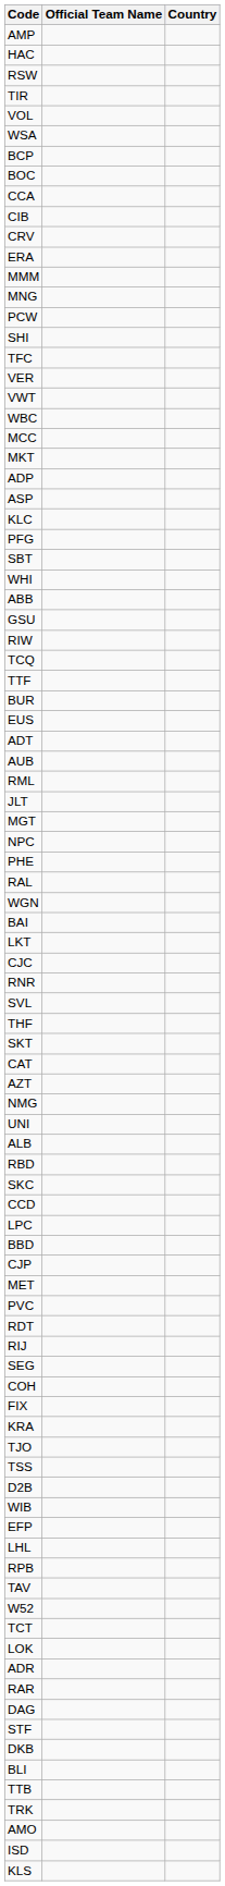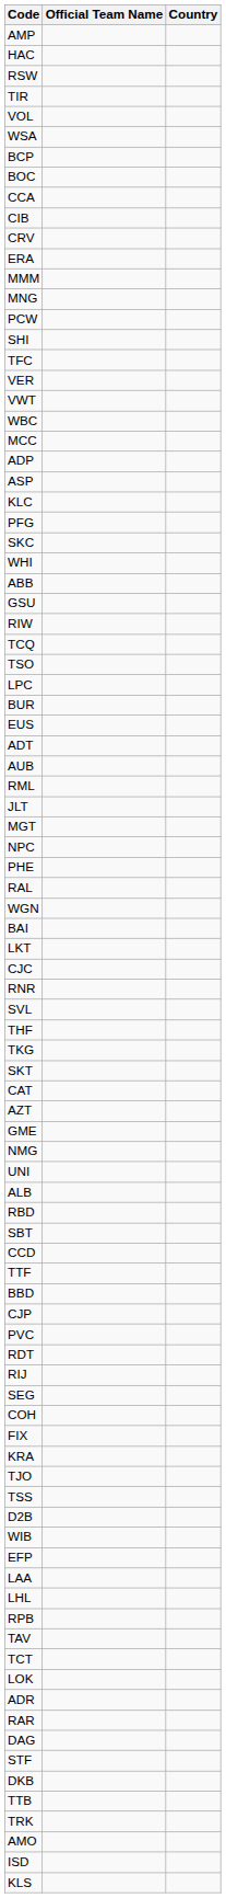- row: MKT
rows swapped: SKC <-> SBT
+ row: TSO
rows swapped: TTF <-> LPC
+ row: TKG
+ row: GME
- row: MET
+ row: LAA
- row: W52
- row: BLI
